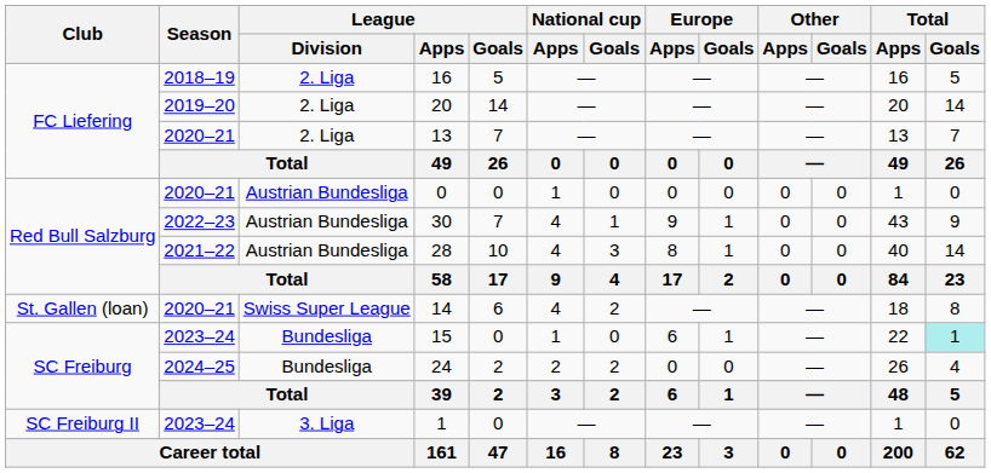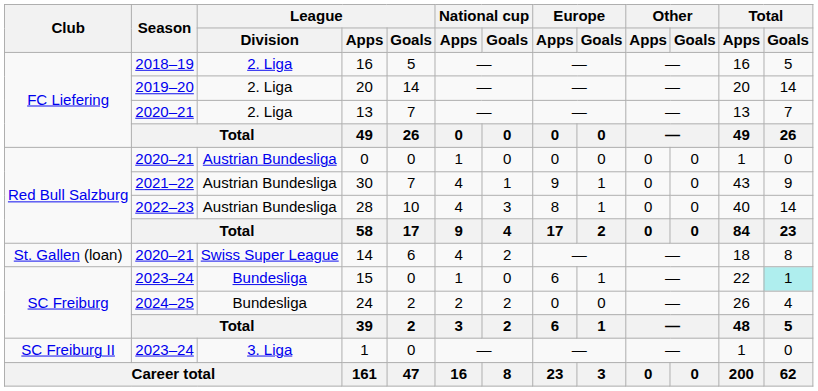30 | Season: 2022–23 -> 2021–22
28 | Season: 2021–22 -> 2022–23
